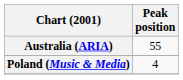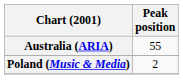Poland (Music & Media) | Peak position: 4 -> 2
